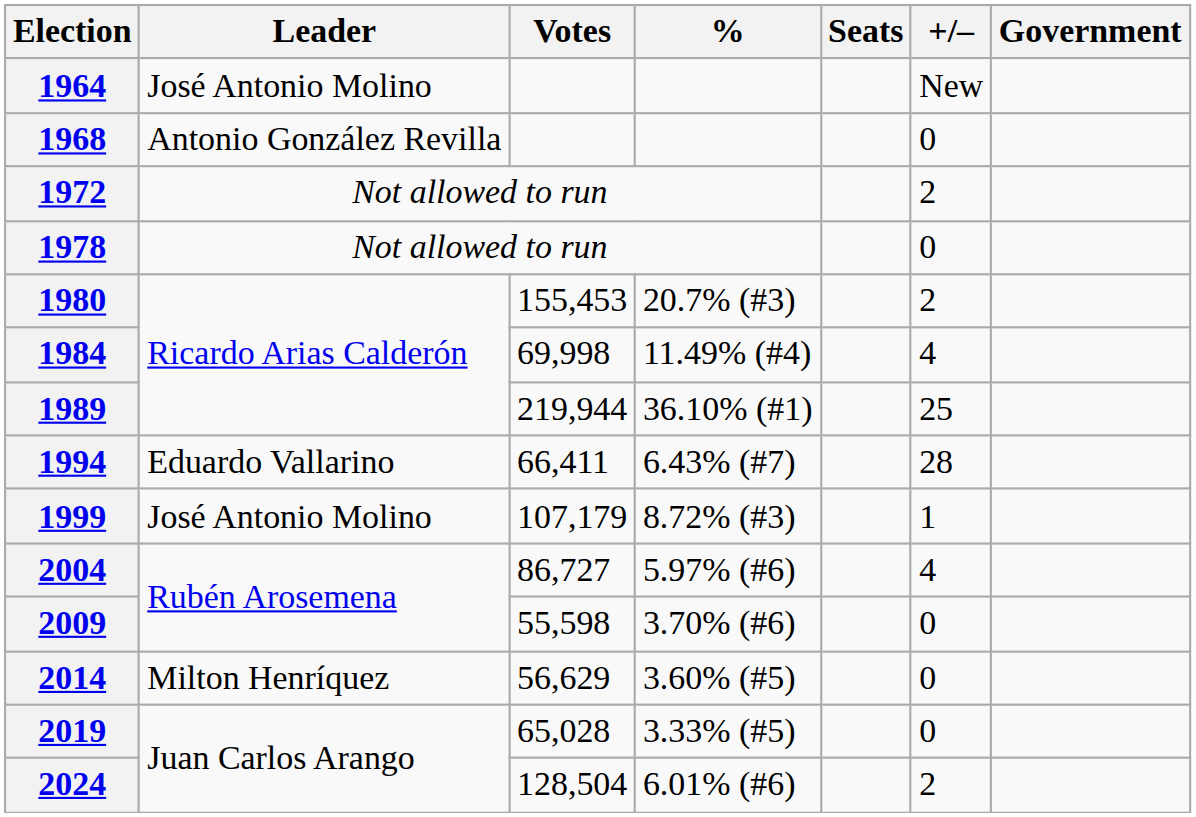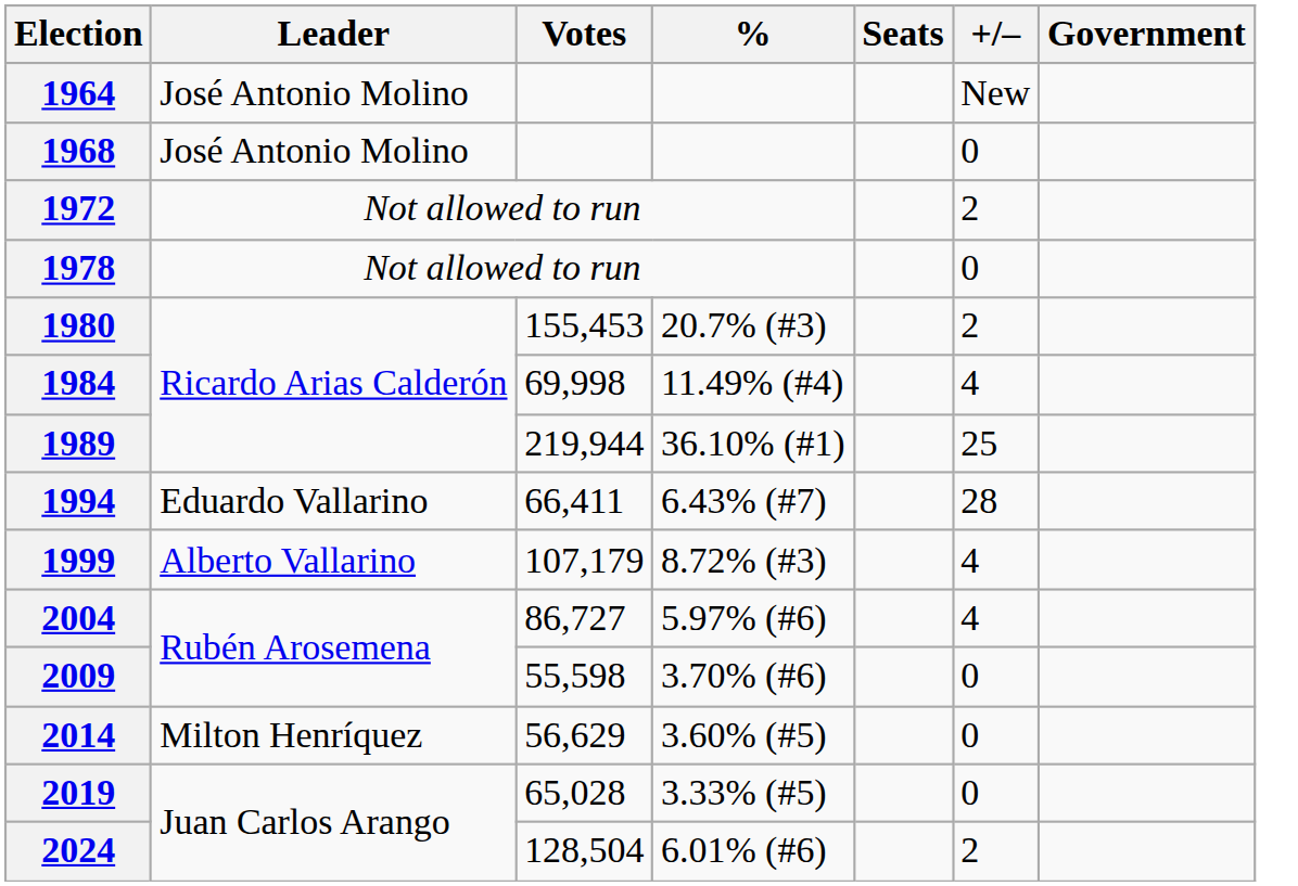1968 | Leader: Antonio González Revilla -> José Antonio Molino
1999 | Leader: José Antonio Molino -> Alberto Vallarino
1999 | +/–: 1 -> 4
